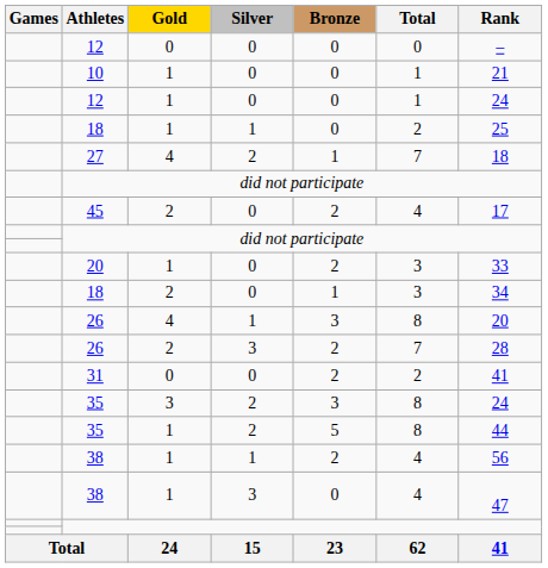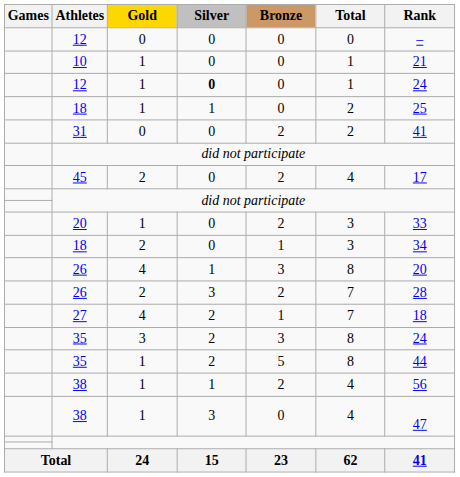12 / 1 | Silver: normal -> bold
rows swapped: 31 <-> 27
